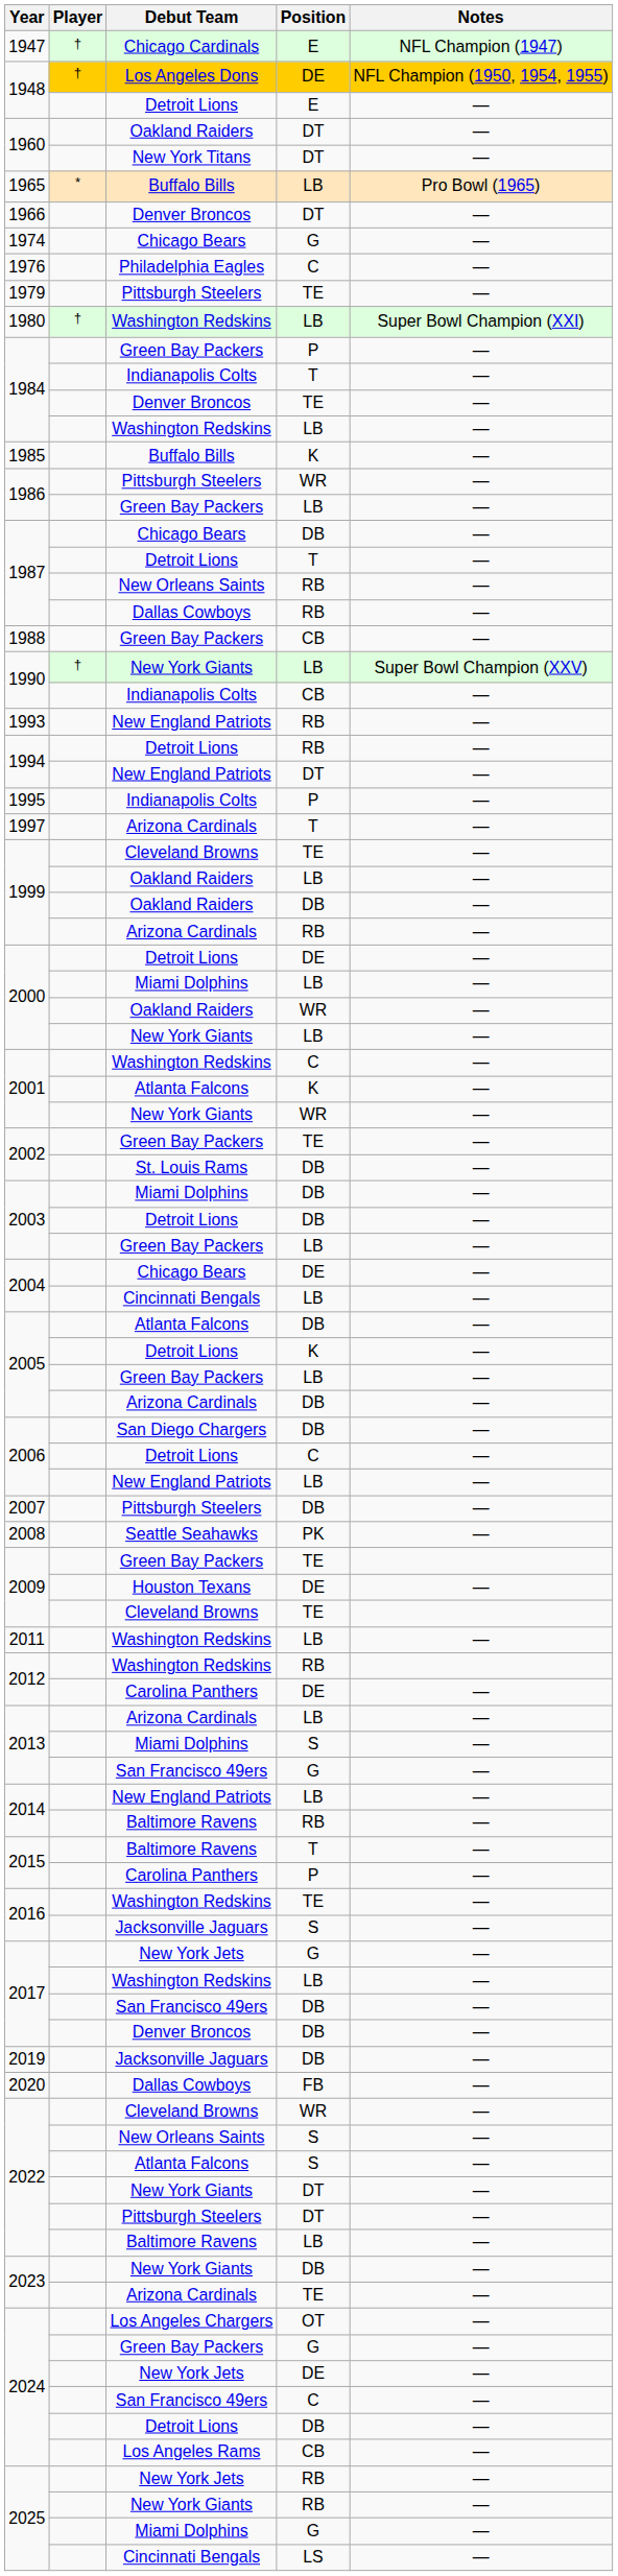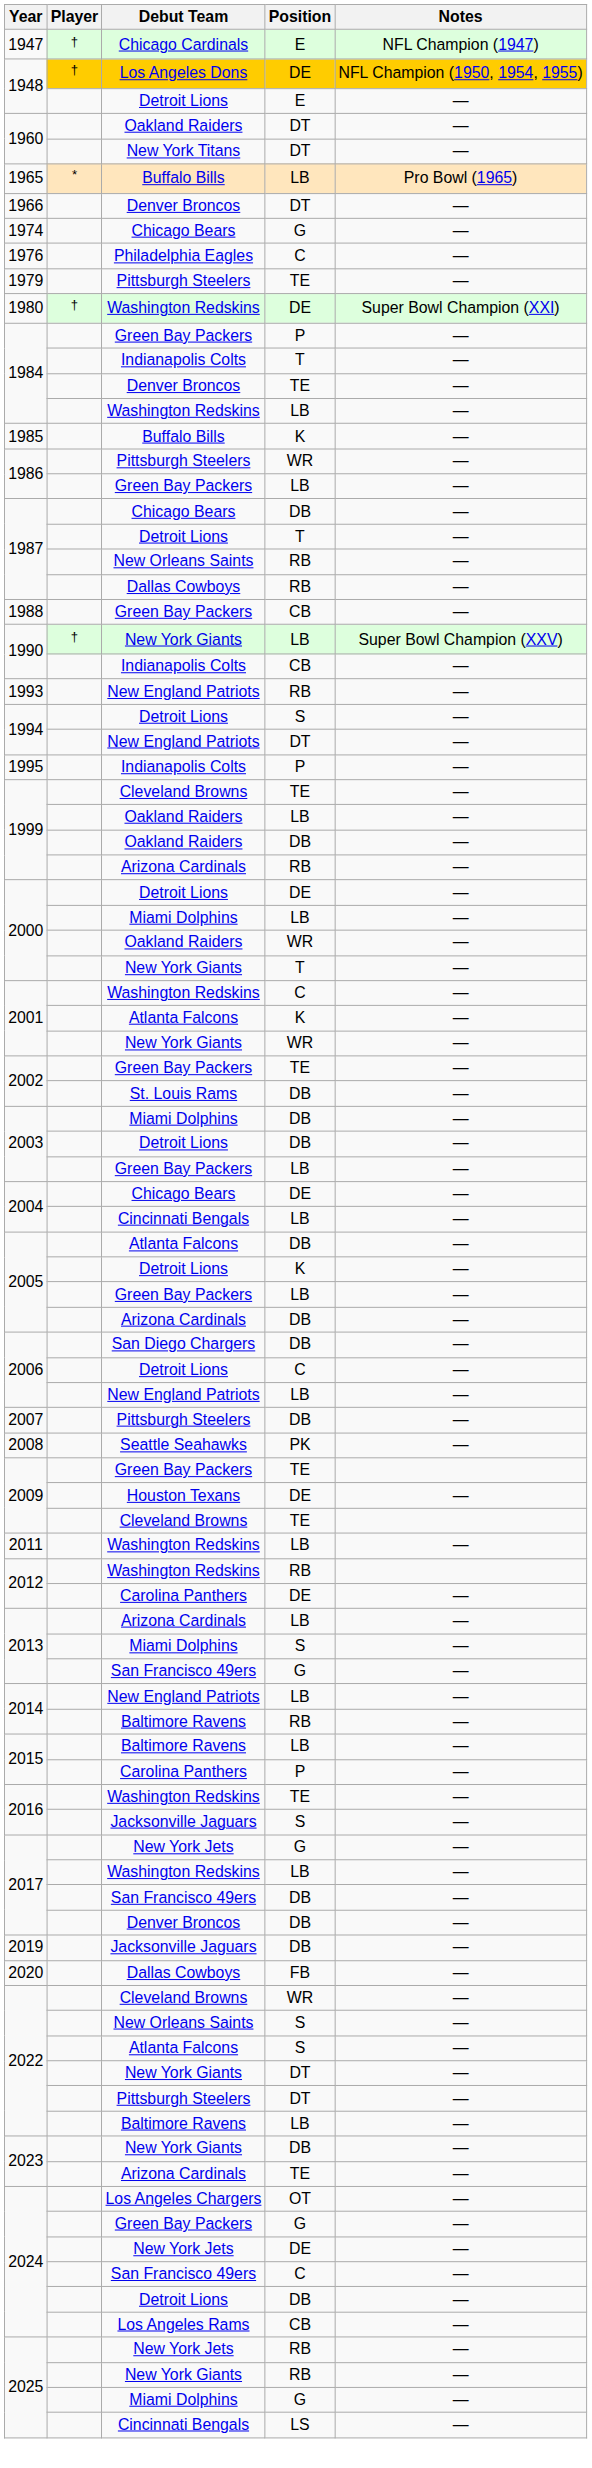1980 | Position: LB -> DE
1994 / Detroit Lions | Position: RB -> S
- row: 1997 | Arizona Cardinals | T | —
2000 / New York Giants | Position: LB -> T
2015 / Baltimore Ravens | Position: T -> LB
